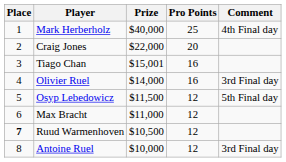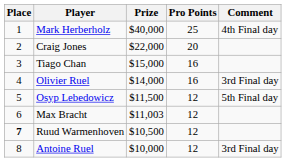Tiago Chan | Prize: $15,001 -> $15,000
Max Bracht | Prize: $11,000 -> $11,003
